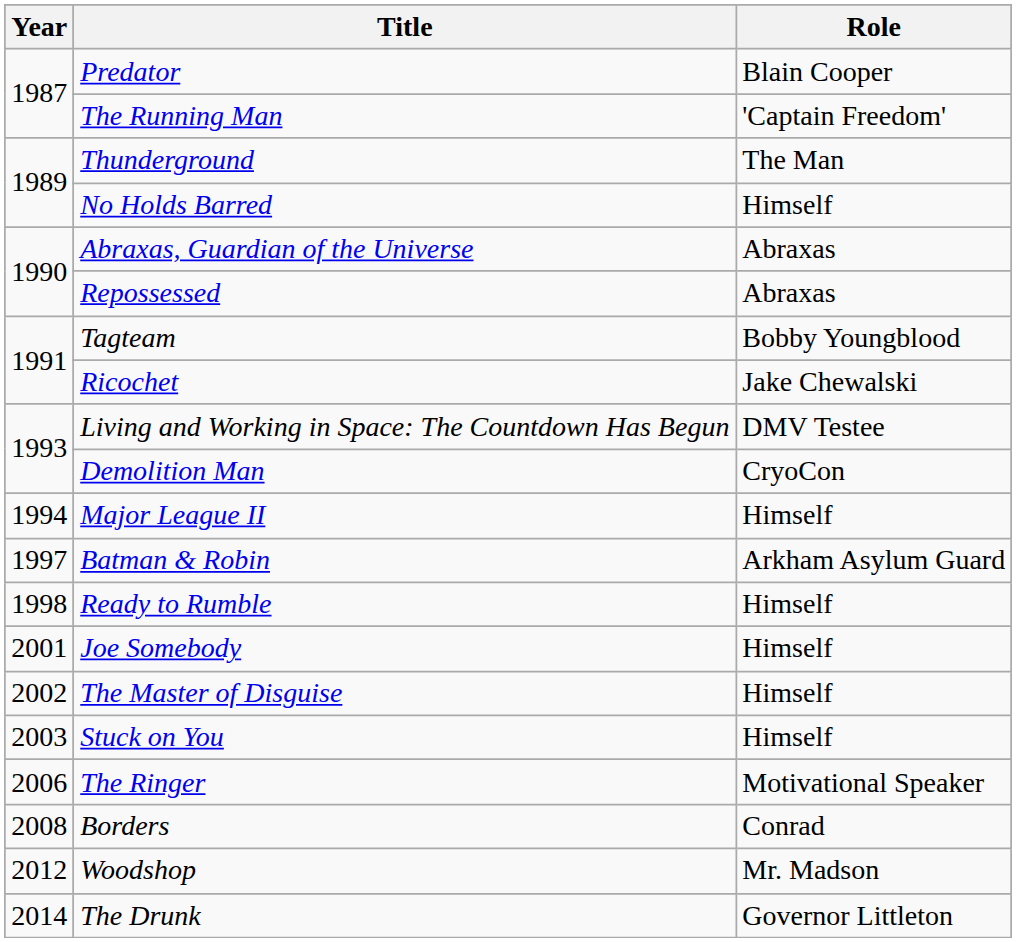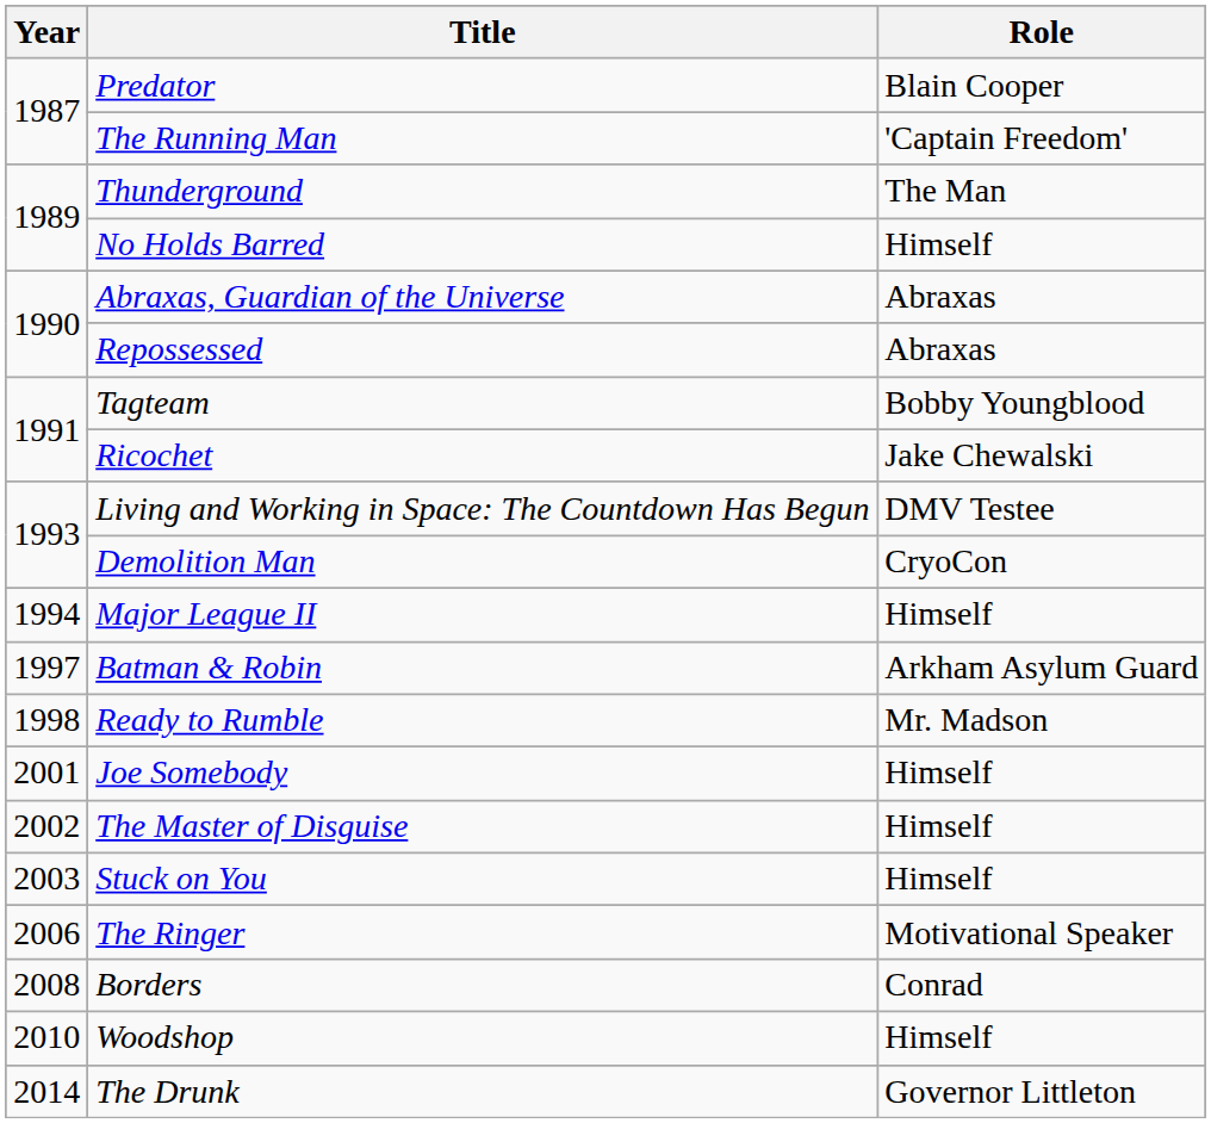Ready to Rumble | Role: Himself -> Mr. Madson
Woodshop | Year: 2012 -> 2010
Woodshop | Role: Mr. Madson -> Himself
